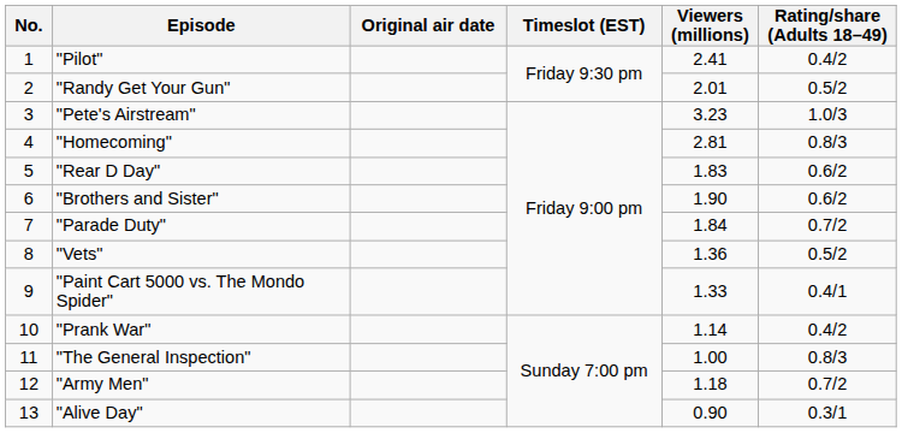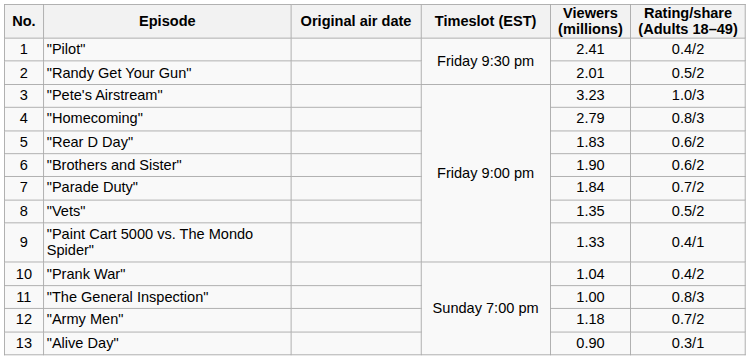"Homecoming" | Viewers (millions): 2.81 -> 2.79
"Vets" | Viewers (millions): 1.36 -> 1.35
"Prank War" | Viewers (millions): 1.14 -> 1.04
